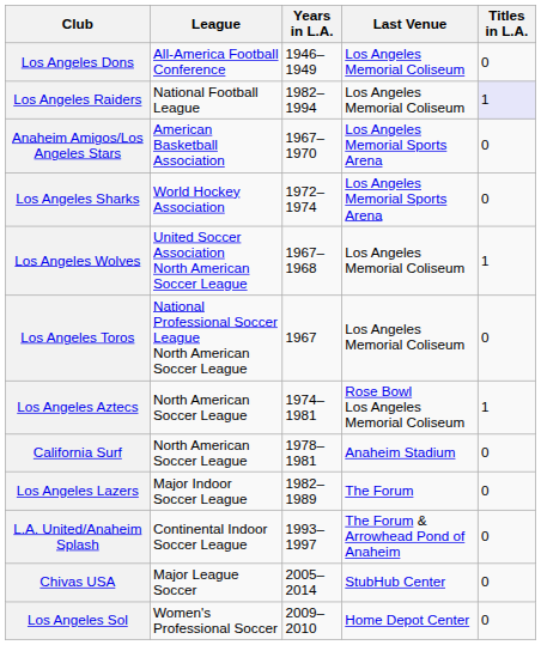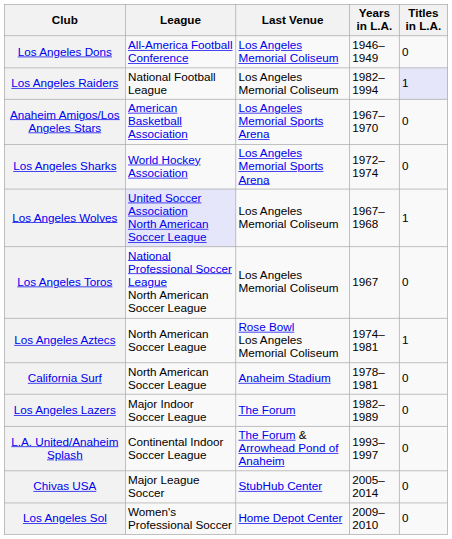columns swapped: Last Venue <-> Years in L.A.
Los Angeles Wolves | League: no background -> lavender background
